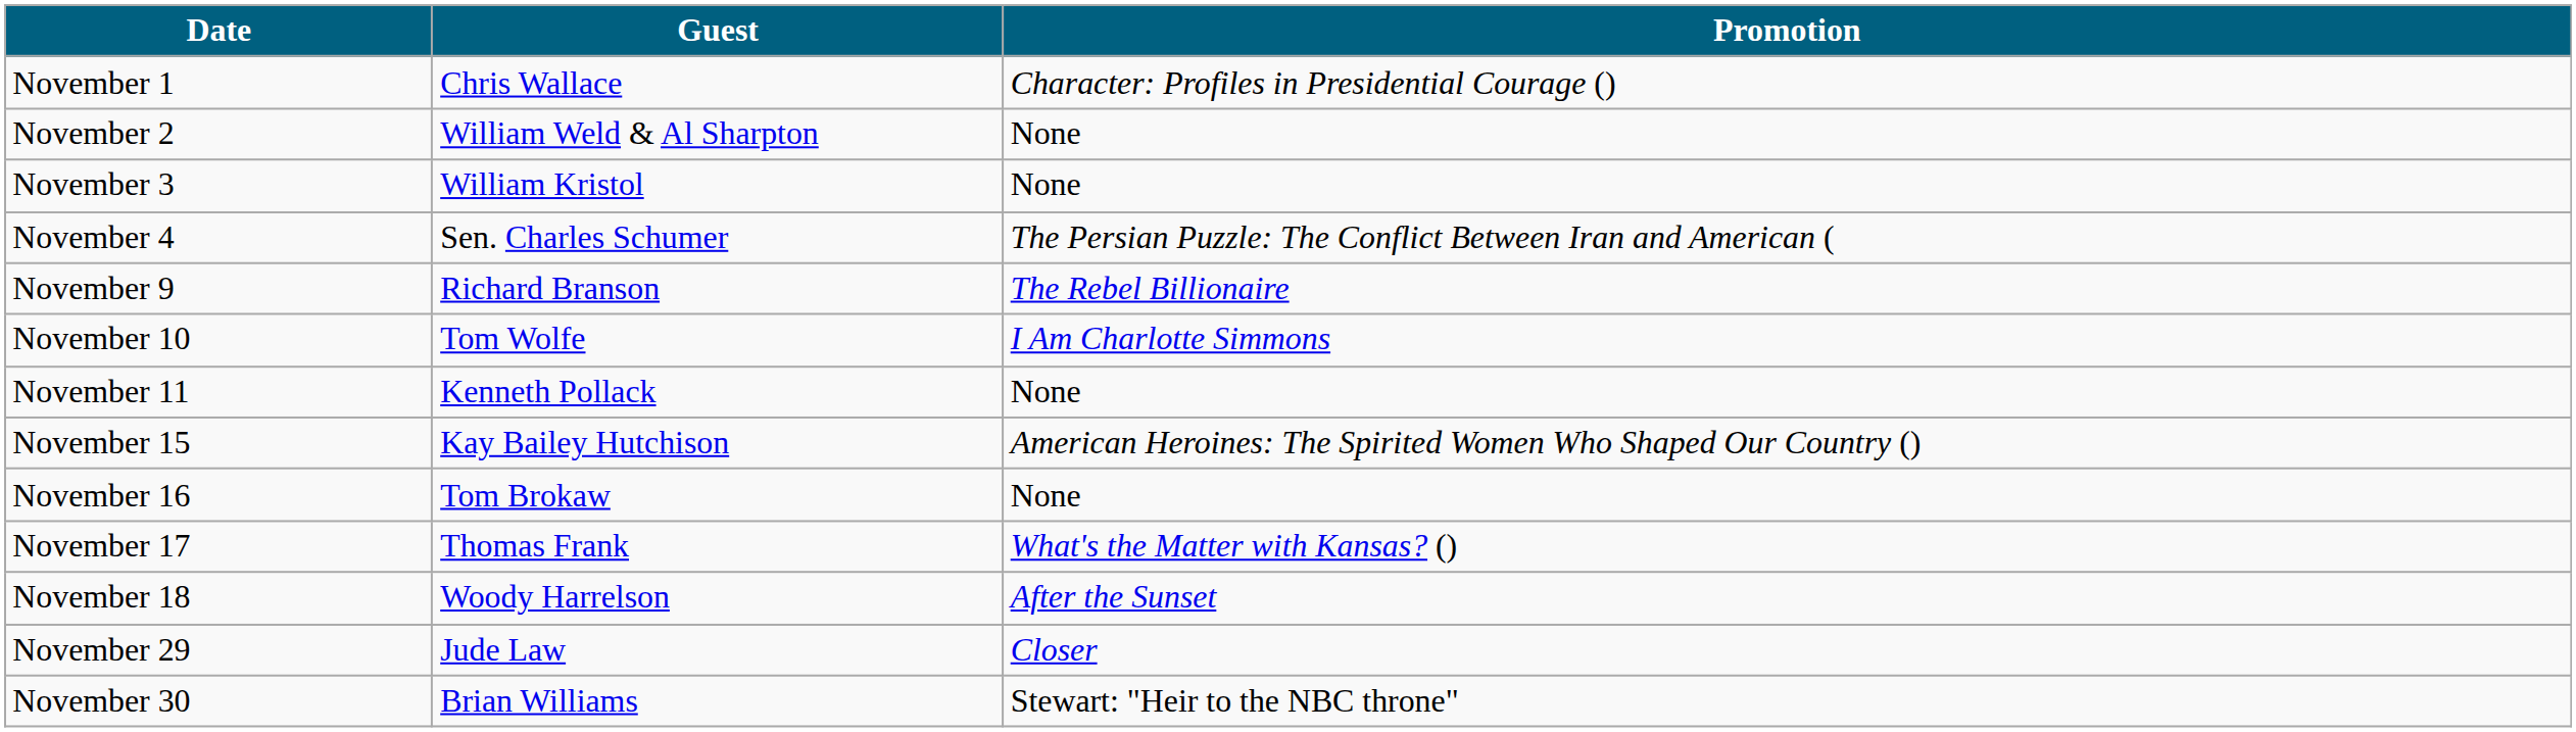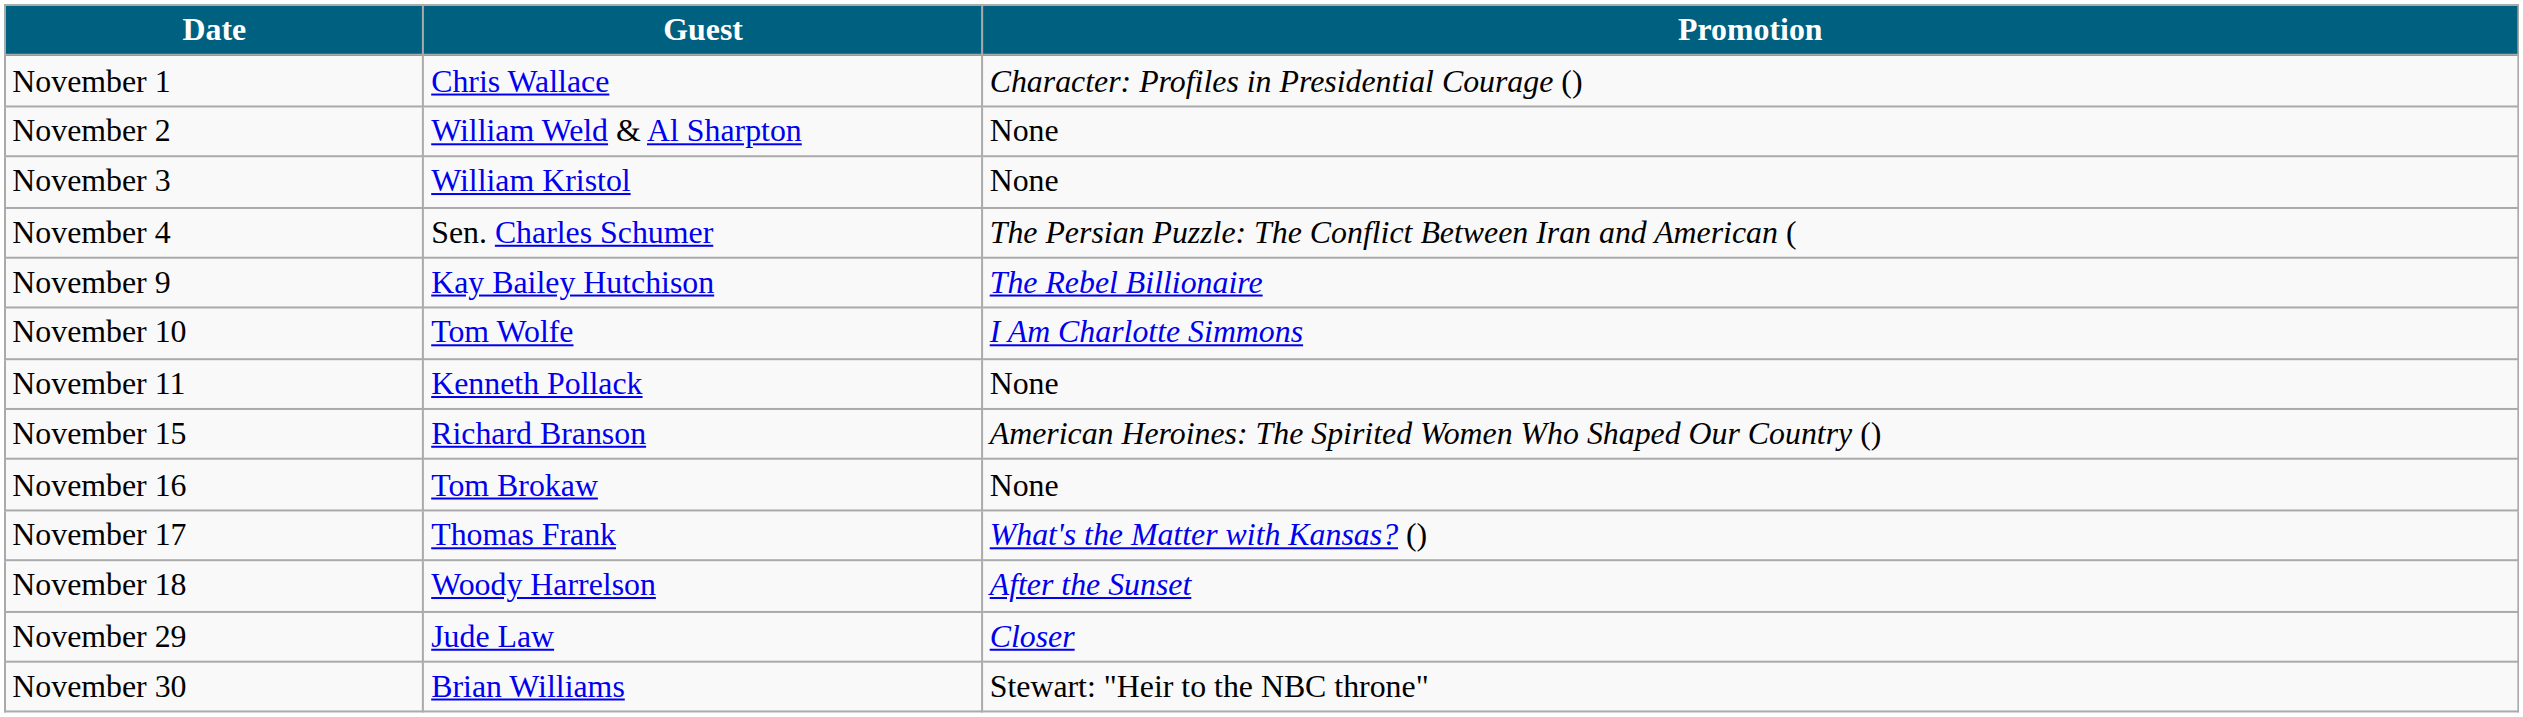November 9 | Guest: Richard Branson -> Kay Bailey Hutchison
November 15 | Guest: Kay Bailey Hutchison -> Richard Branson
